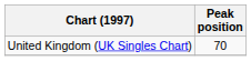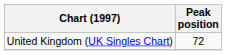United Kingdom (UK Singles Chart) | Peak position: 70 -> 72
